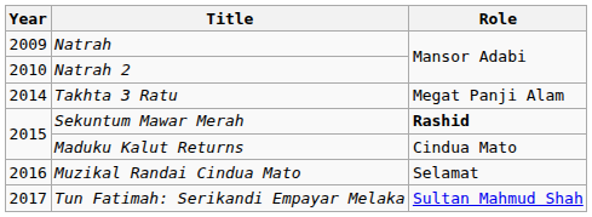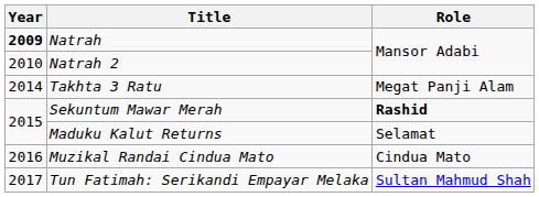Natrah | Year: normal -> bold
Maduku Kalut Returns | Role: Cindua Mato -> Selamat
Muzikal Randai Cindua Mato | Role: Selamat -> Cindua Mato
